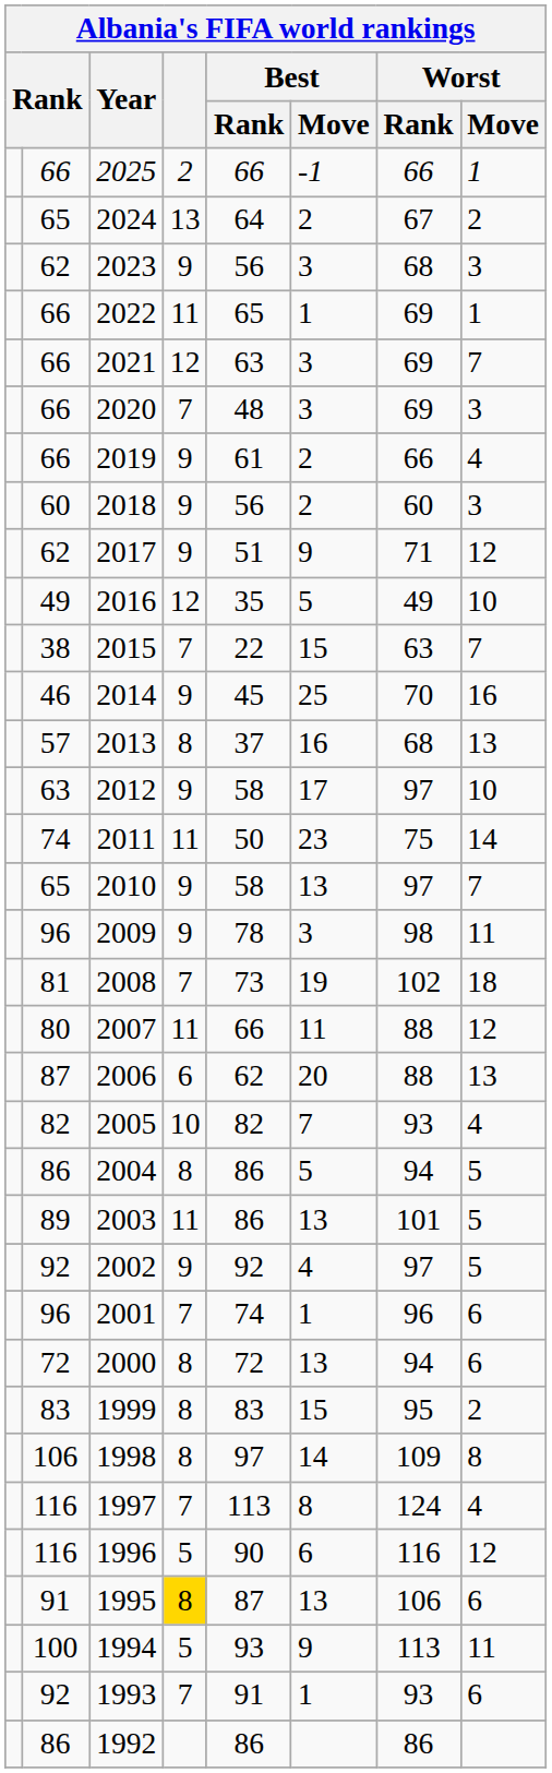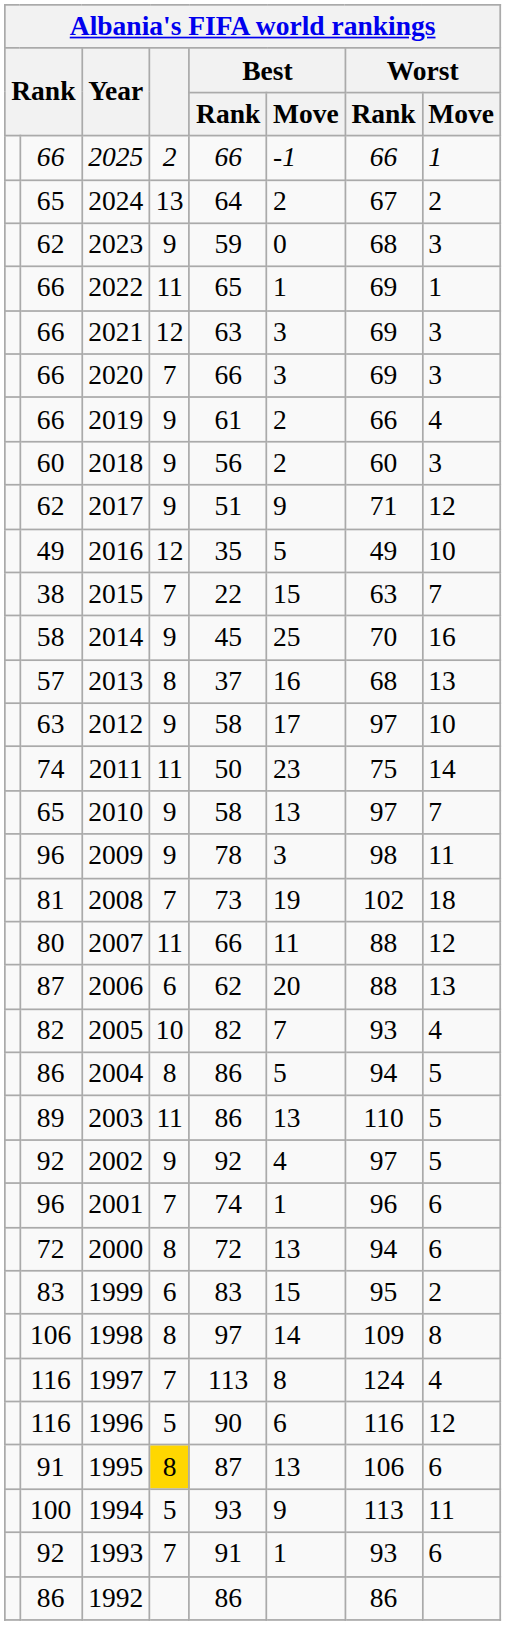2023 | Best / Rank: 56 -> 59
2023 | Best / Move: 3 -> 0
2021 | Worst / Move: 7 -> 3
2020 | Best / Rank: 48 -> 66
2014 | column 2: 46 -> 58
2003 | Worst / Rank: 101 -> 110
1999 | column 4: 8 -> 6
